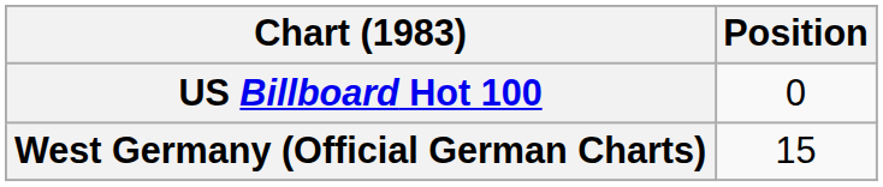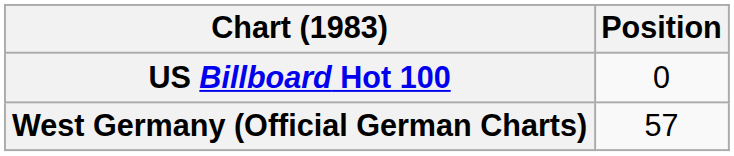West Germany (Official German Charts) | Position: 15 -> 57
